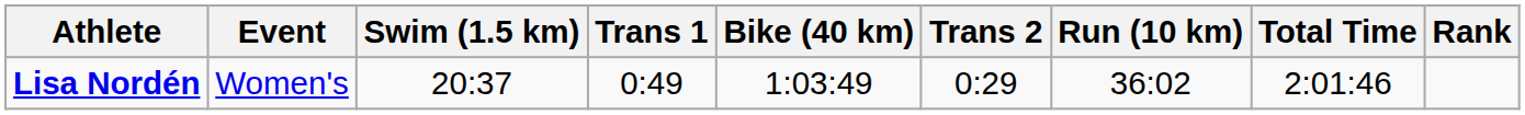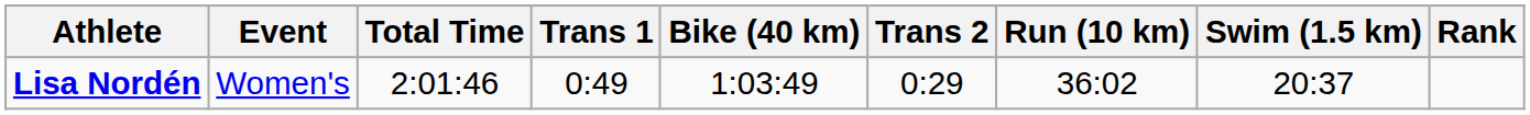columns swapped: Swim (1.5 km) <-> Total Time
